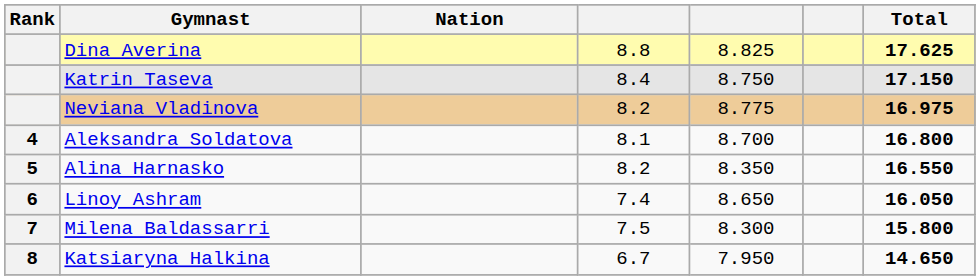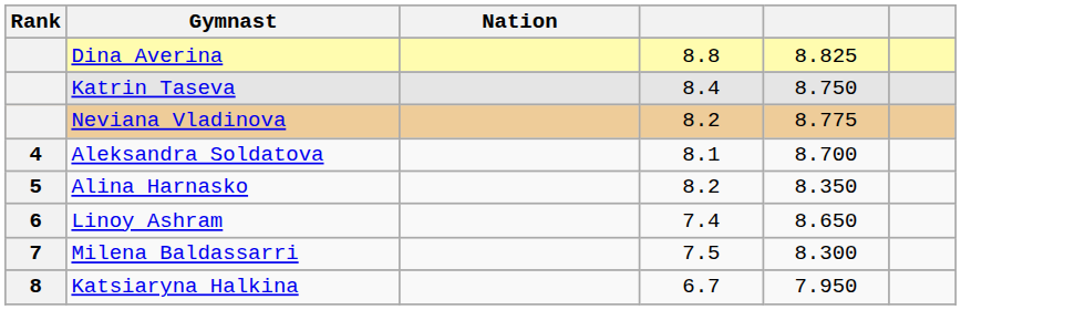- column: Total | 17.625 | 17.150 | 16.975 | 16.800 | 16.550 | 16.050 | 15.800 | 14.650
